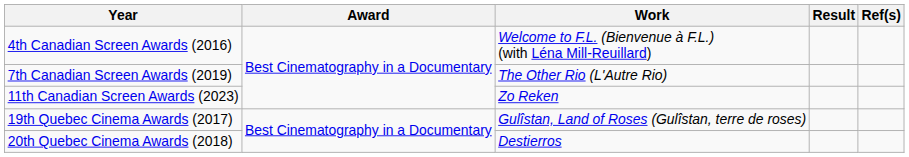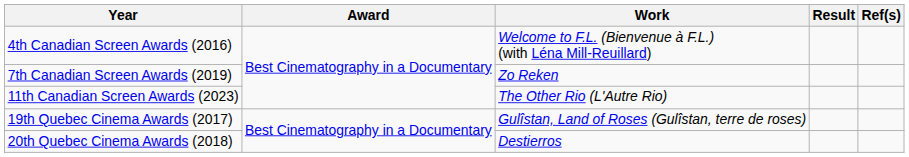7th Canadian Screen Awards (2019) | Work: The Other Rio (L'Autre Rio) -> Zo Reken
11th Canadian Screen Awards (2023) | Work: Zo Reken -> The Other Rio (L'Autre Rio)
